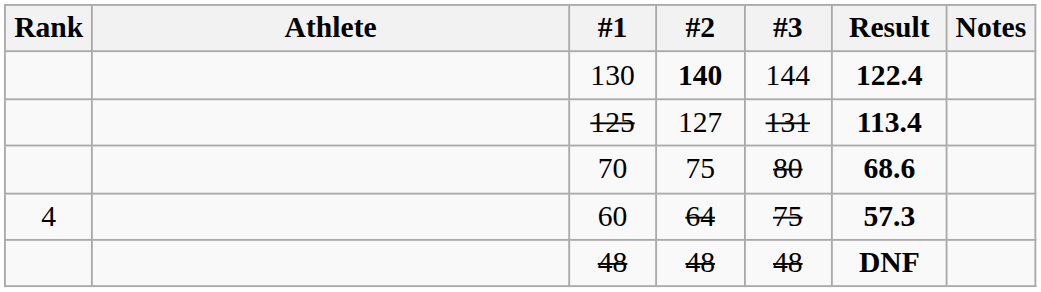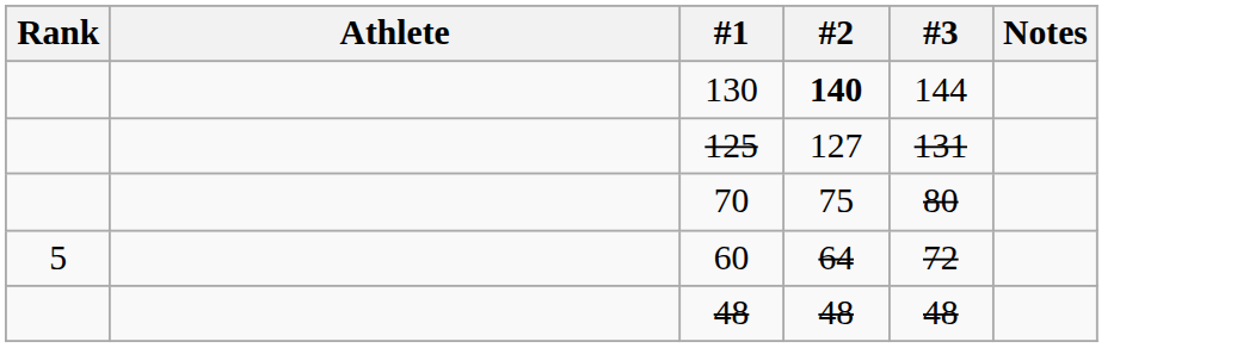- column: Result | 122.4 | 113.4 | 68.6 | 57.3 | DNF
60 | Rank: 4 -> 5
60 | #3: 75 -> 72
